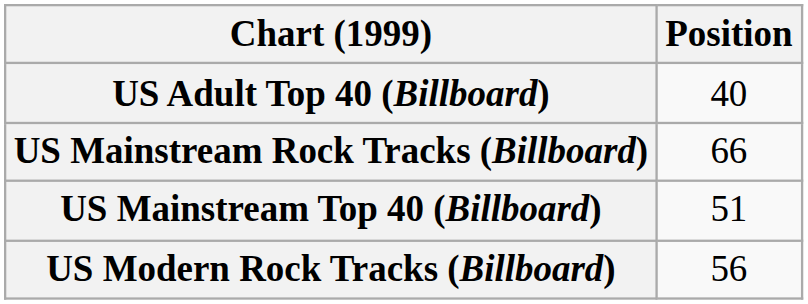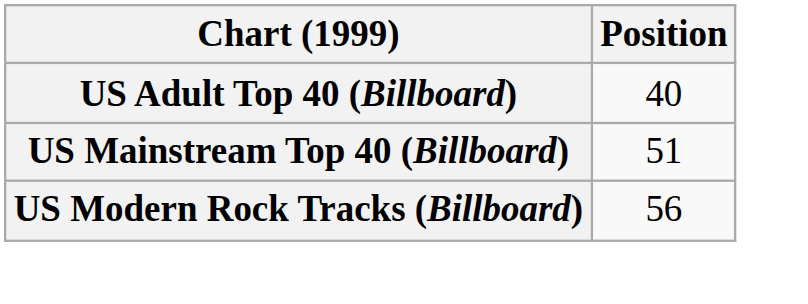- row: US Mainstream Rock Tracks (Billboard) | 66
